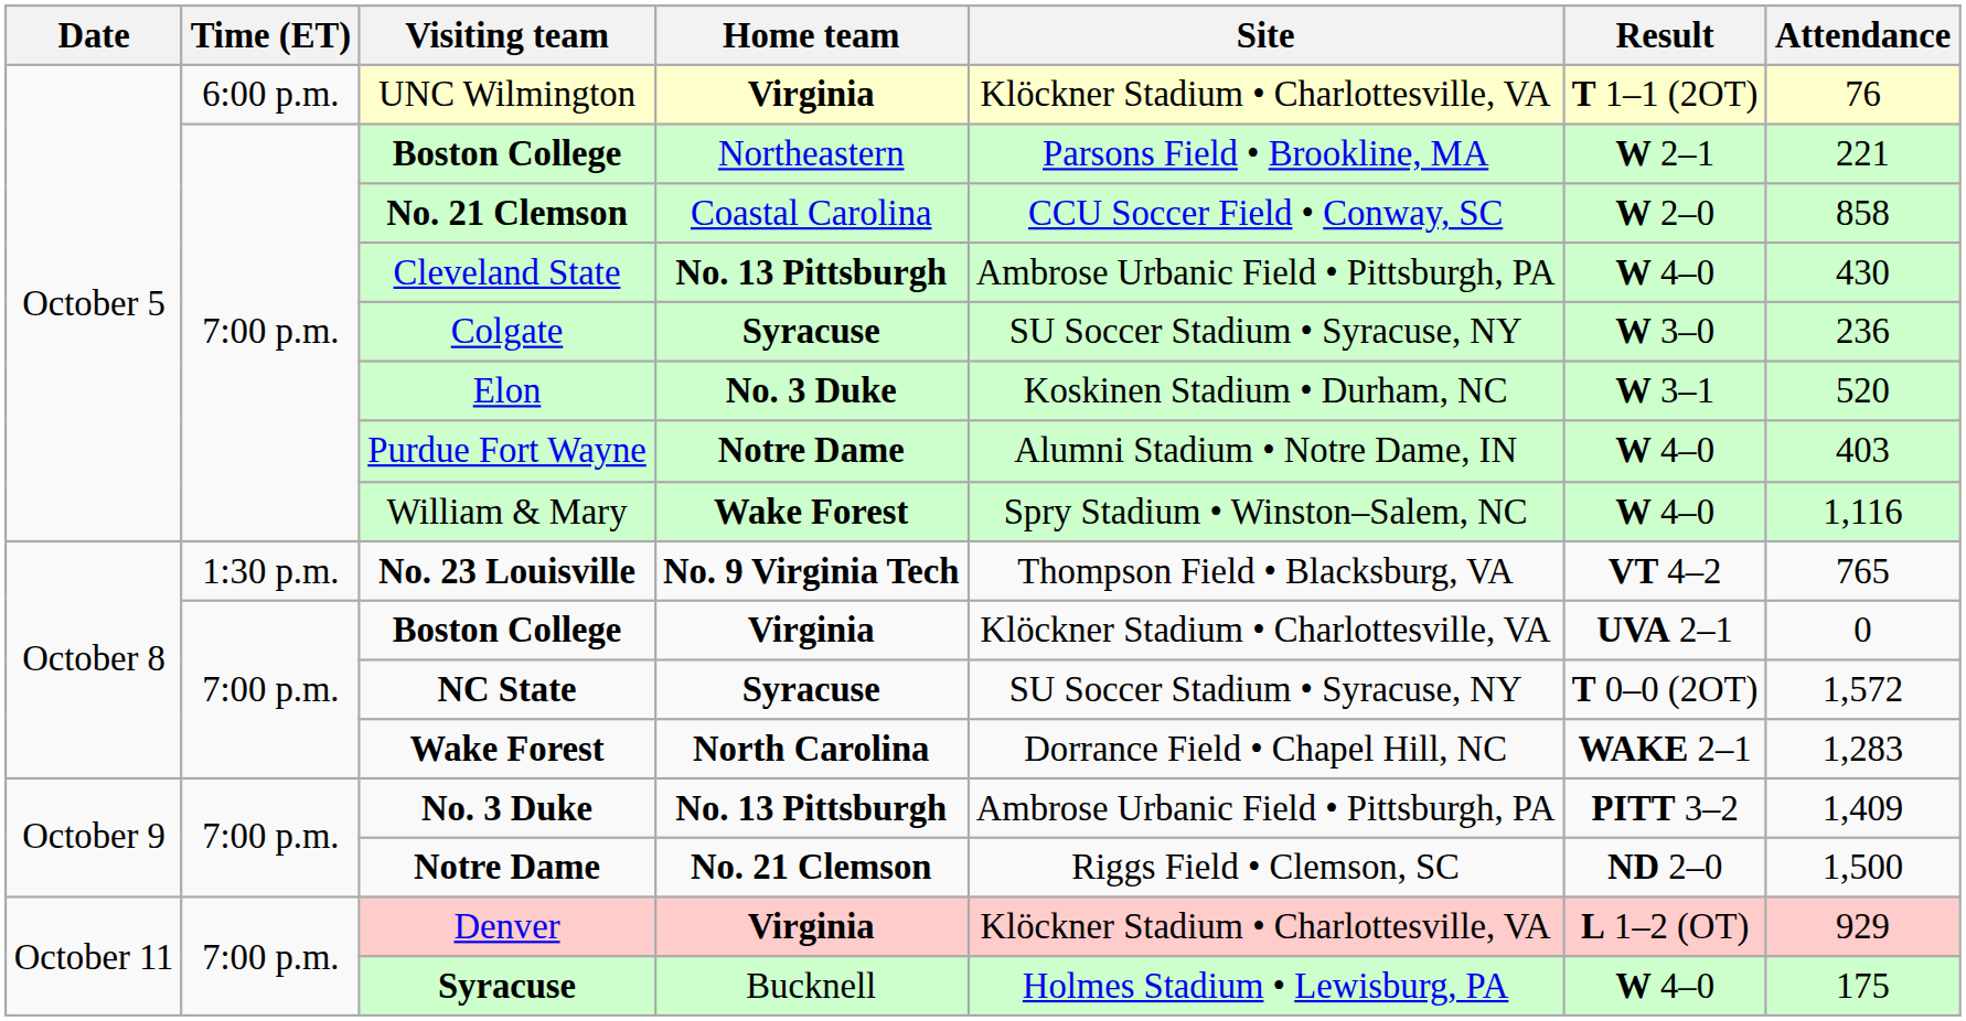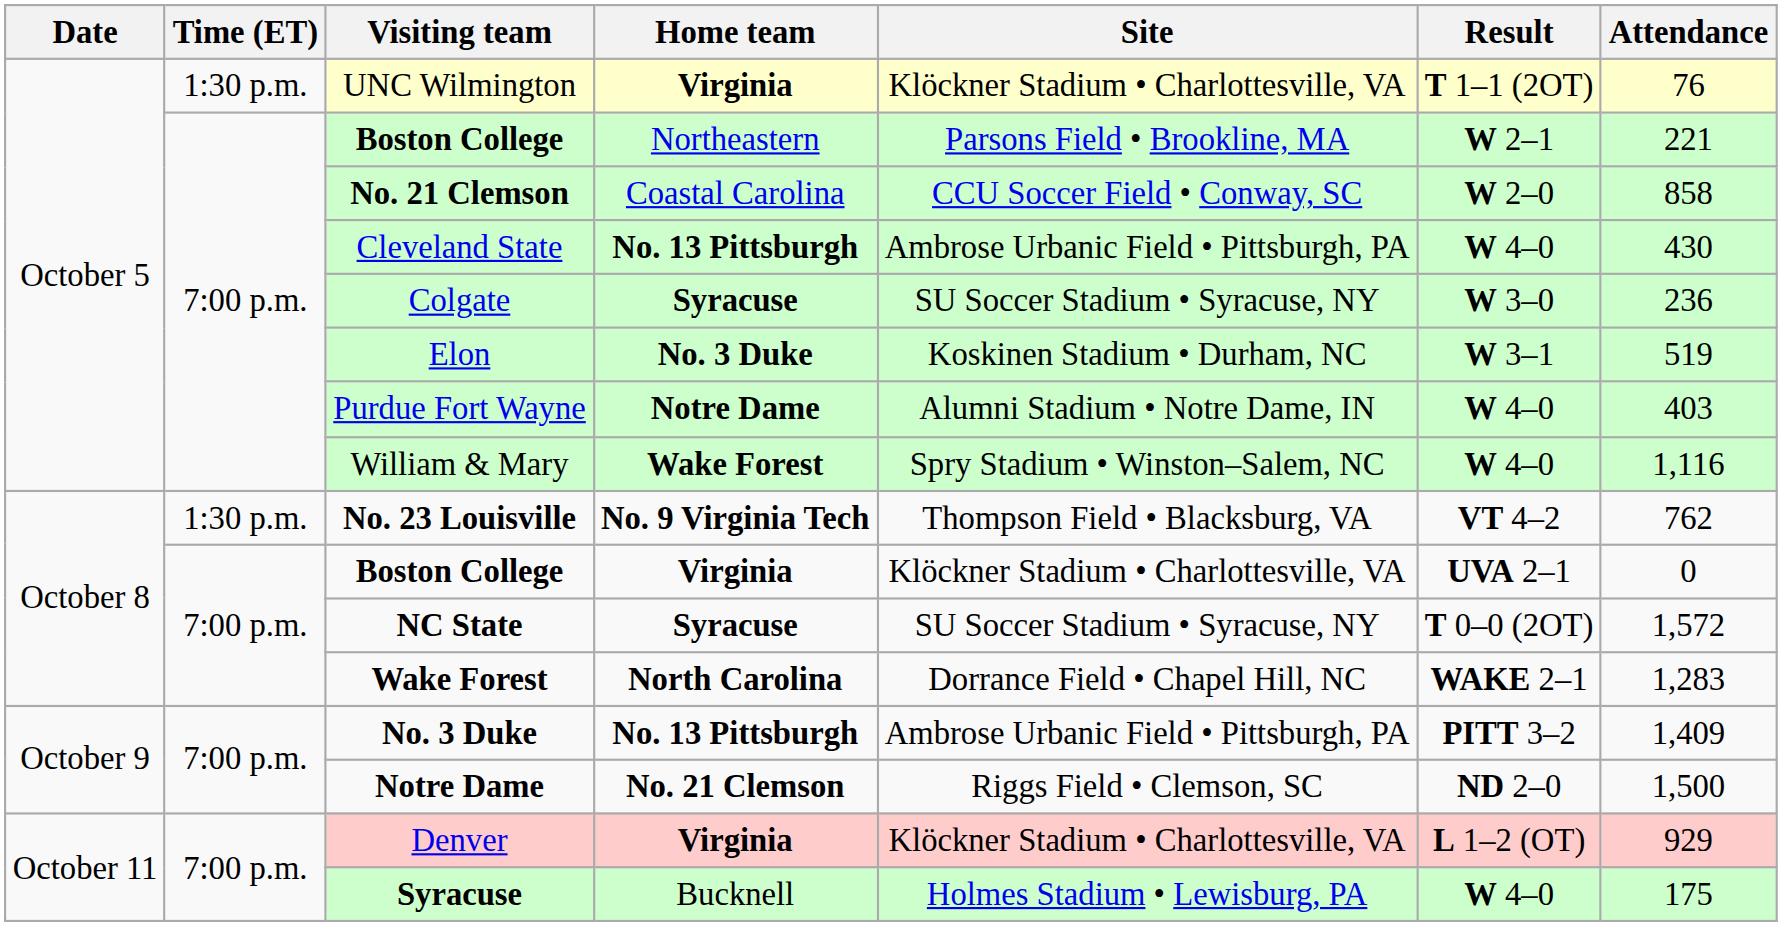UNC Wilmington | Time (ET): 6:00 p.m. -> 1:30 p.m.
Elon | Attendance: 520 -> 519
No. 23 Louisville | Attendance: 765 -> 762
